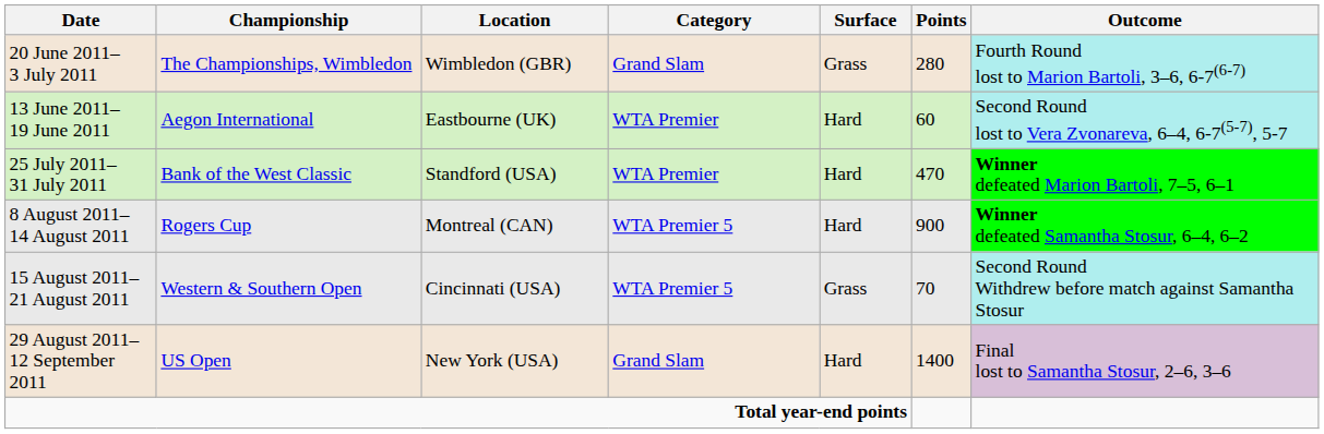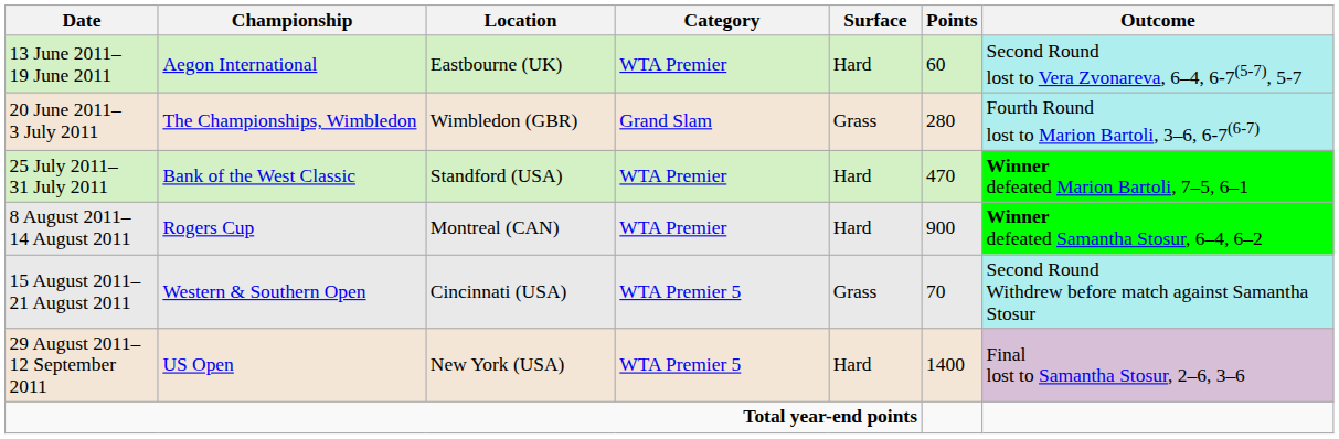rows swapped: 13 June 2011– 19 June 2011 <-> 20 June 2011– 3 July 2011
8 August 2011– 14 August 2011 | Category: WTA Premier 5 -> WTA Premier
29 August 2011– 12 September 2011 | Category: Grand Slam -> WTA Premier 5
